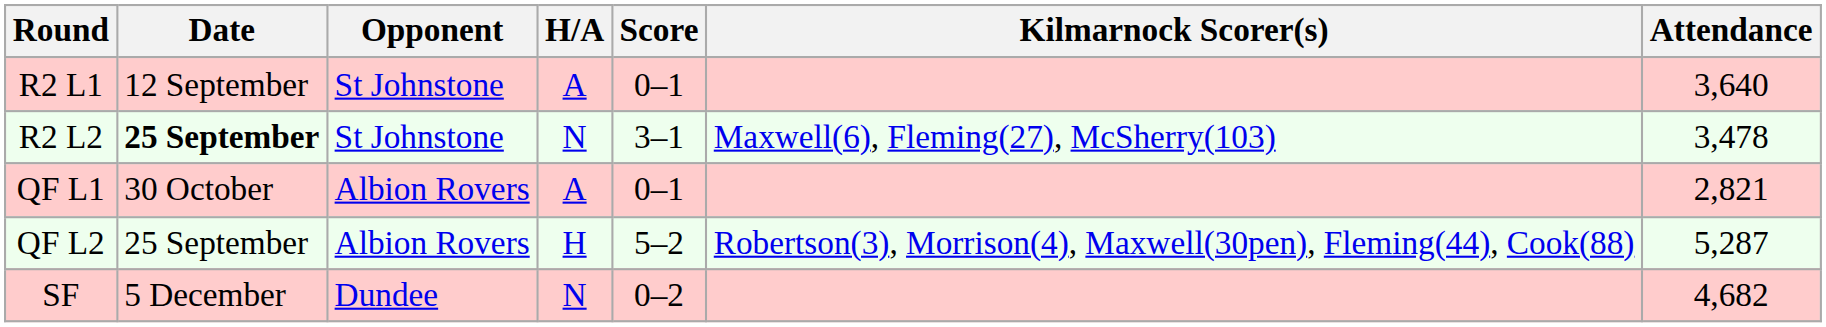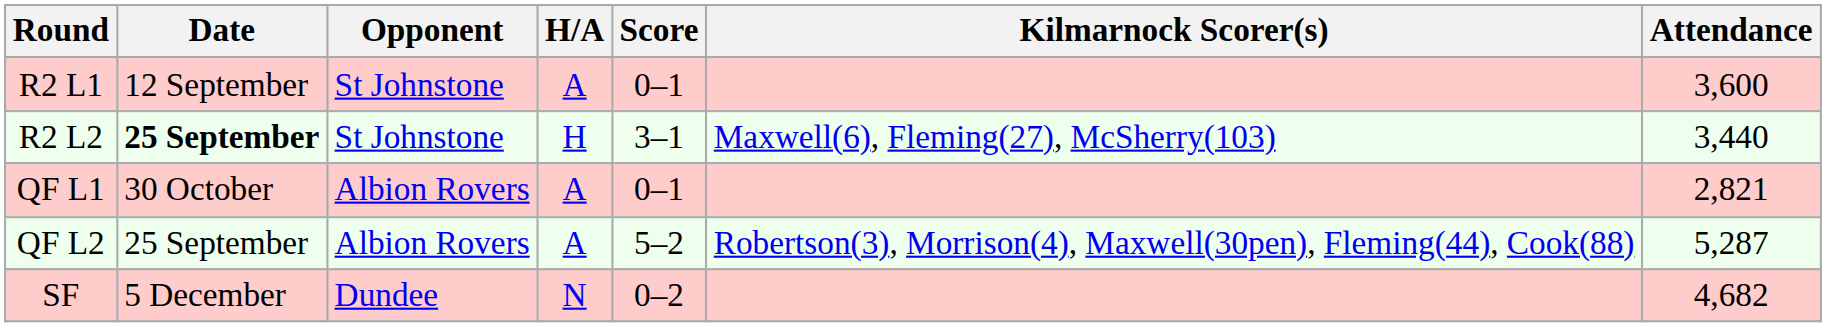R2 L1 | Attendance: 3,640 -> 3,600
R2 L2 | H/A: N -> H
R2 L2 | Attendance: 3,478 -> 3,440
QF L2 | H/A: H -> A
